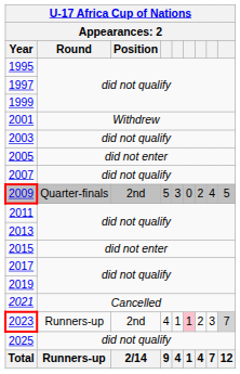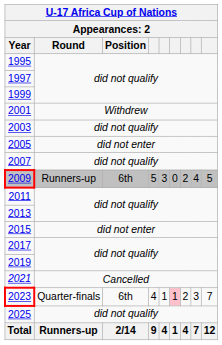2009 | Round: Quarter-finals -> Runners-up
2009 | Position: 2nd -> 6th
2023 | Round: Runners-up -> Quarter-finals
2023 | Position: 2nd -> 6th
2023 | column 9: lightgrey background -> no background
